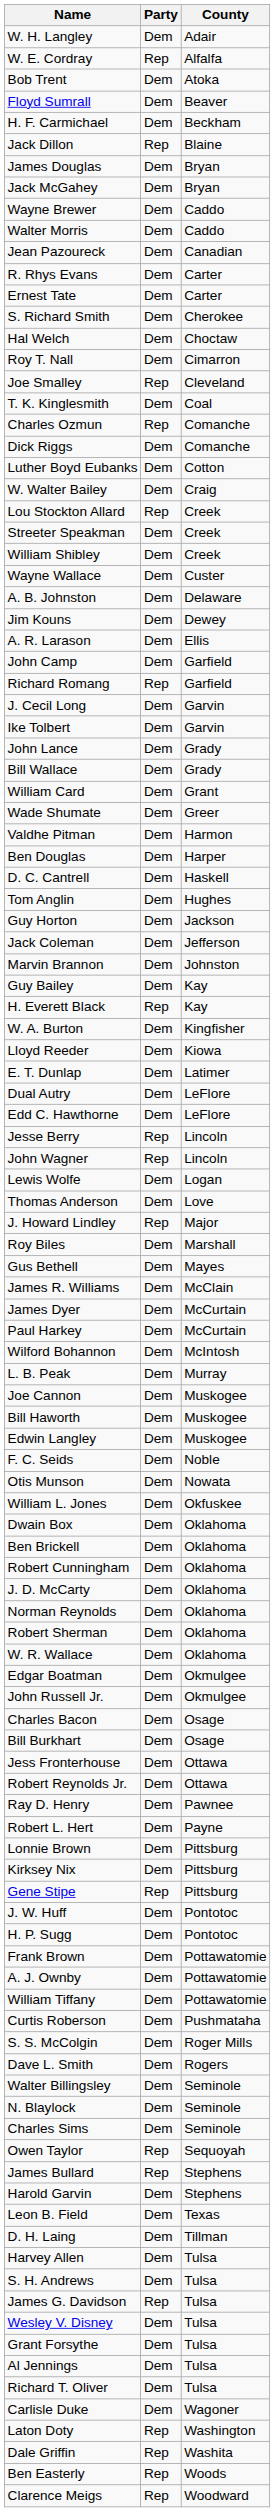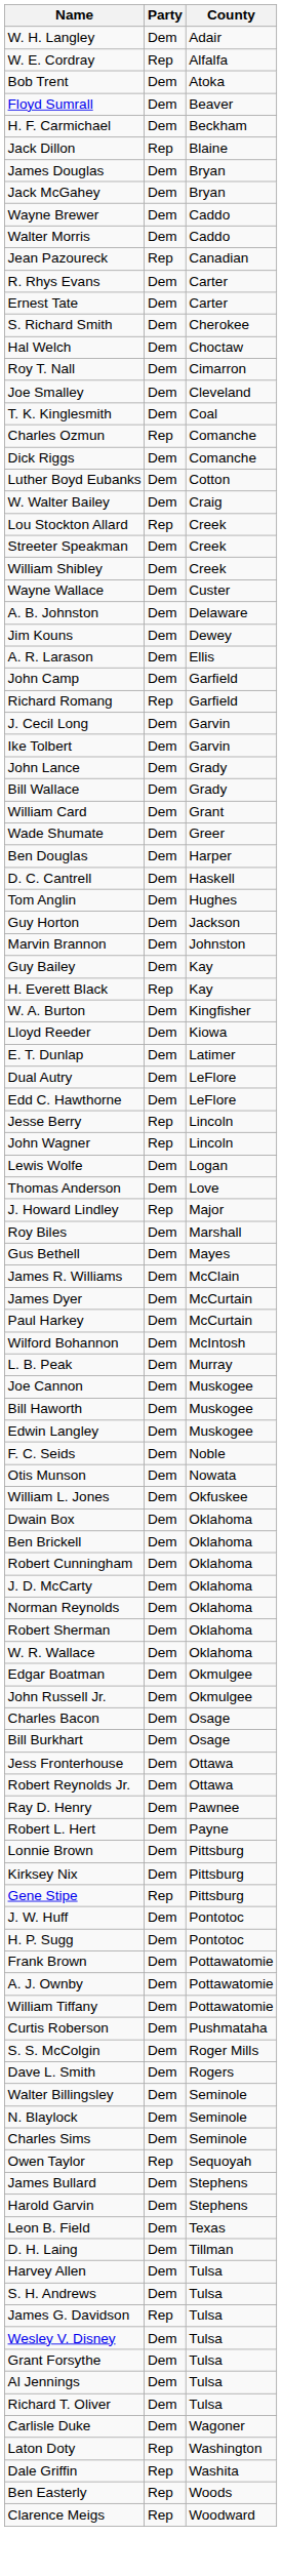Jean Pazoureck | Party: Dem -> Rep
Joe Smalley | Party: Rep -> Dem
- row: Valdhe Pitman | Dem | Harmon
- row: Jack Coleman | Dem | Jefferson
James Bullard | Party: Rep -> Dem
